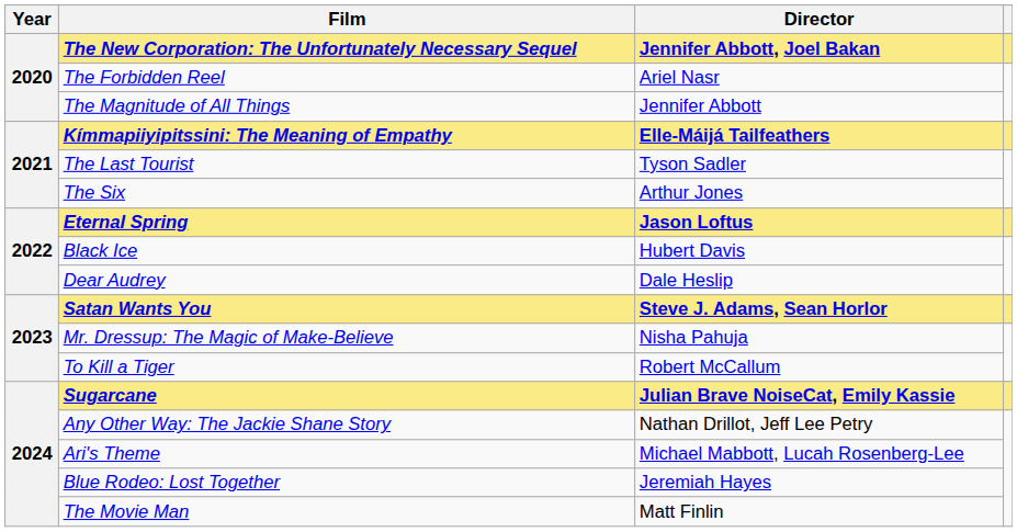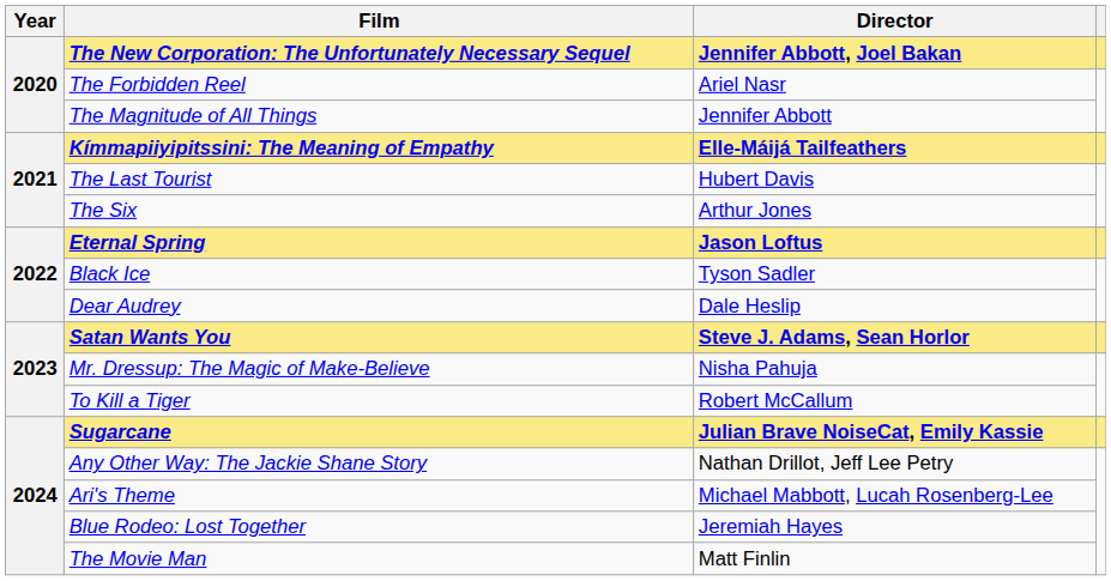The Last Tourist | Director: Tyson Sadler -> Hubert Davis
Black Ice | Director: Hubert Davis -> Tyson Sadler
